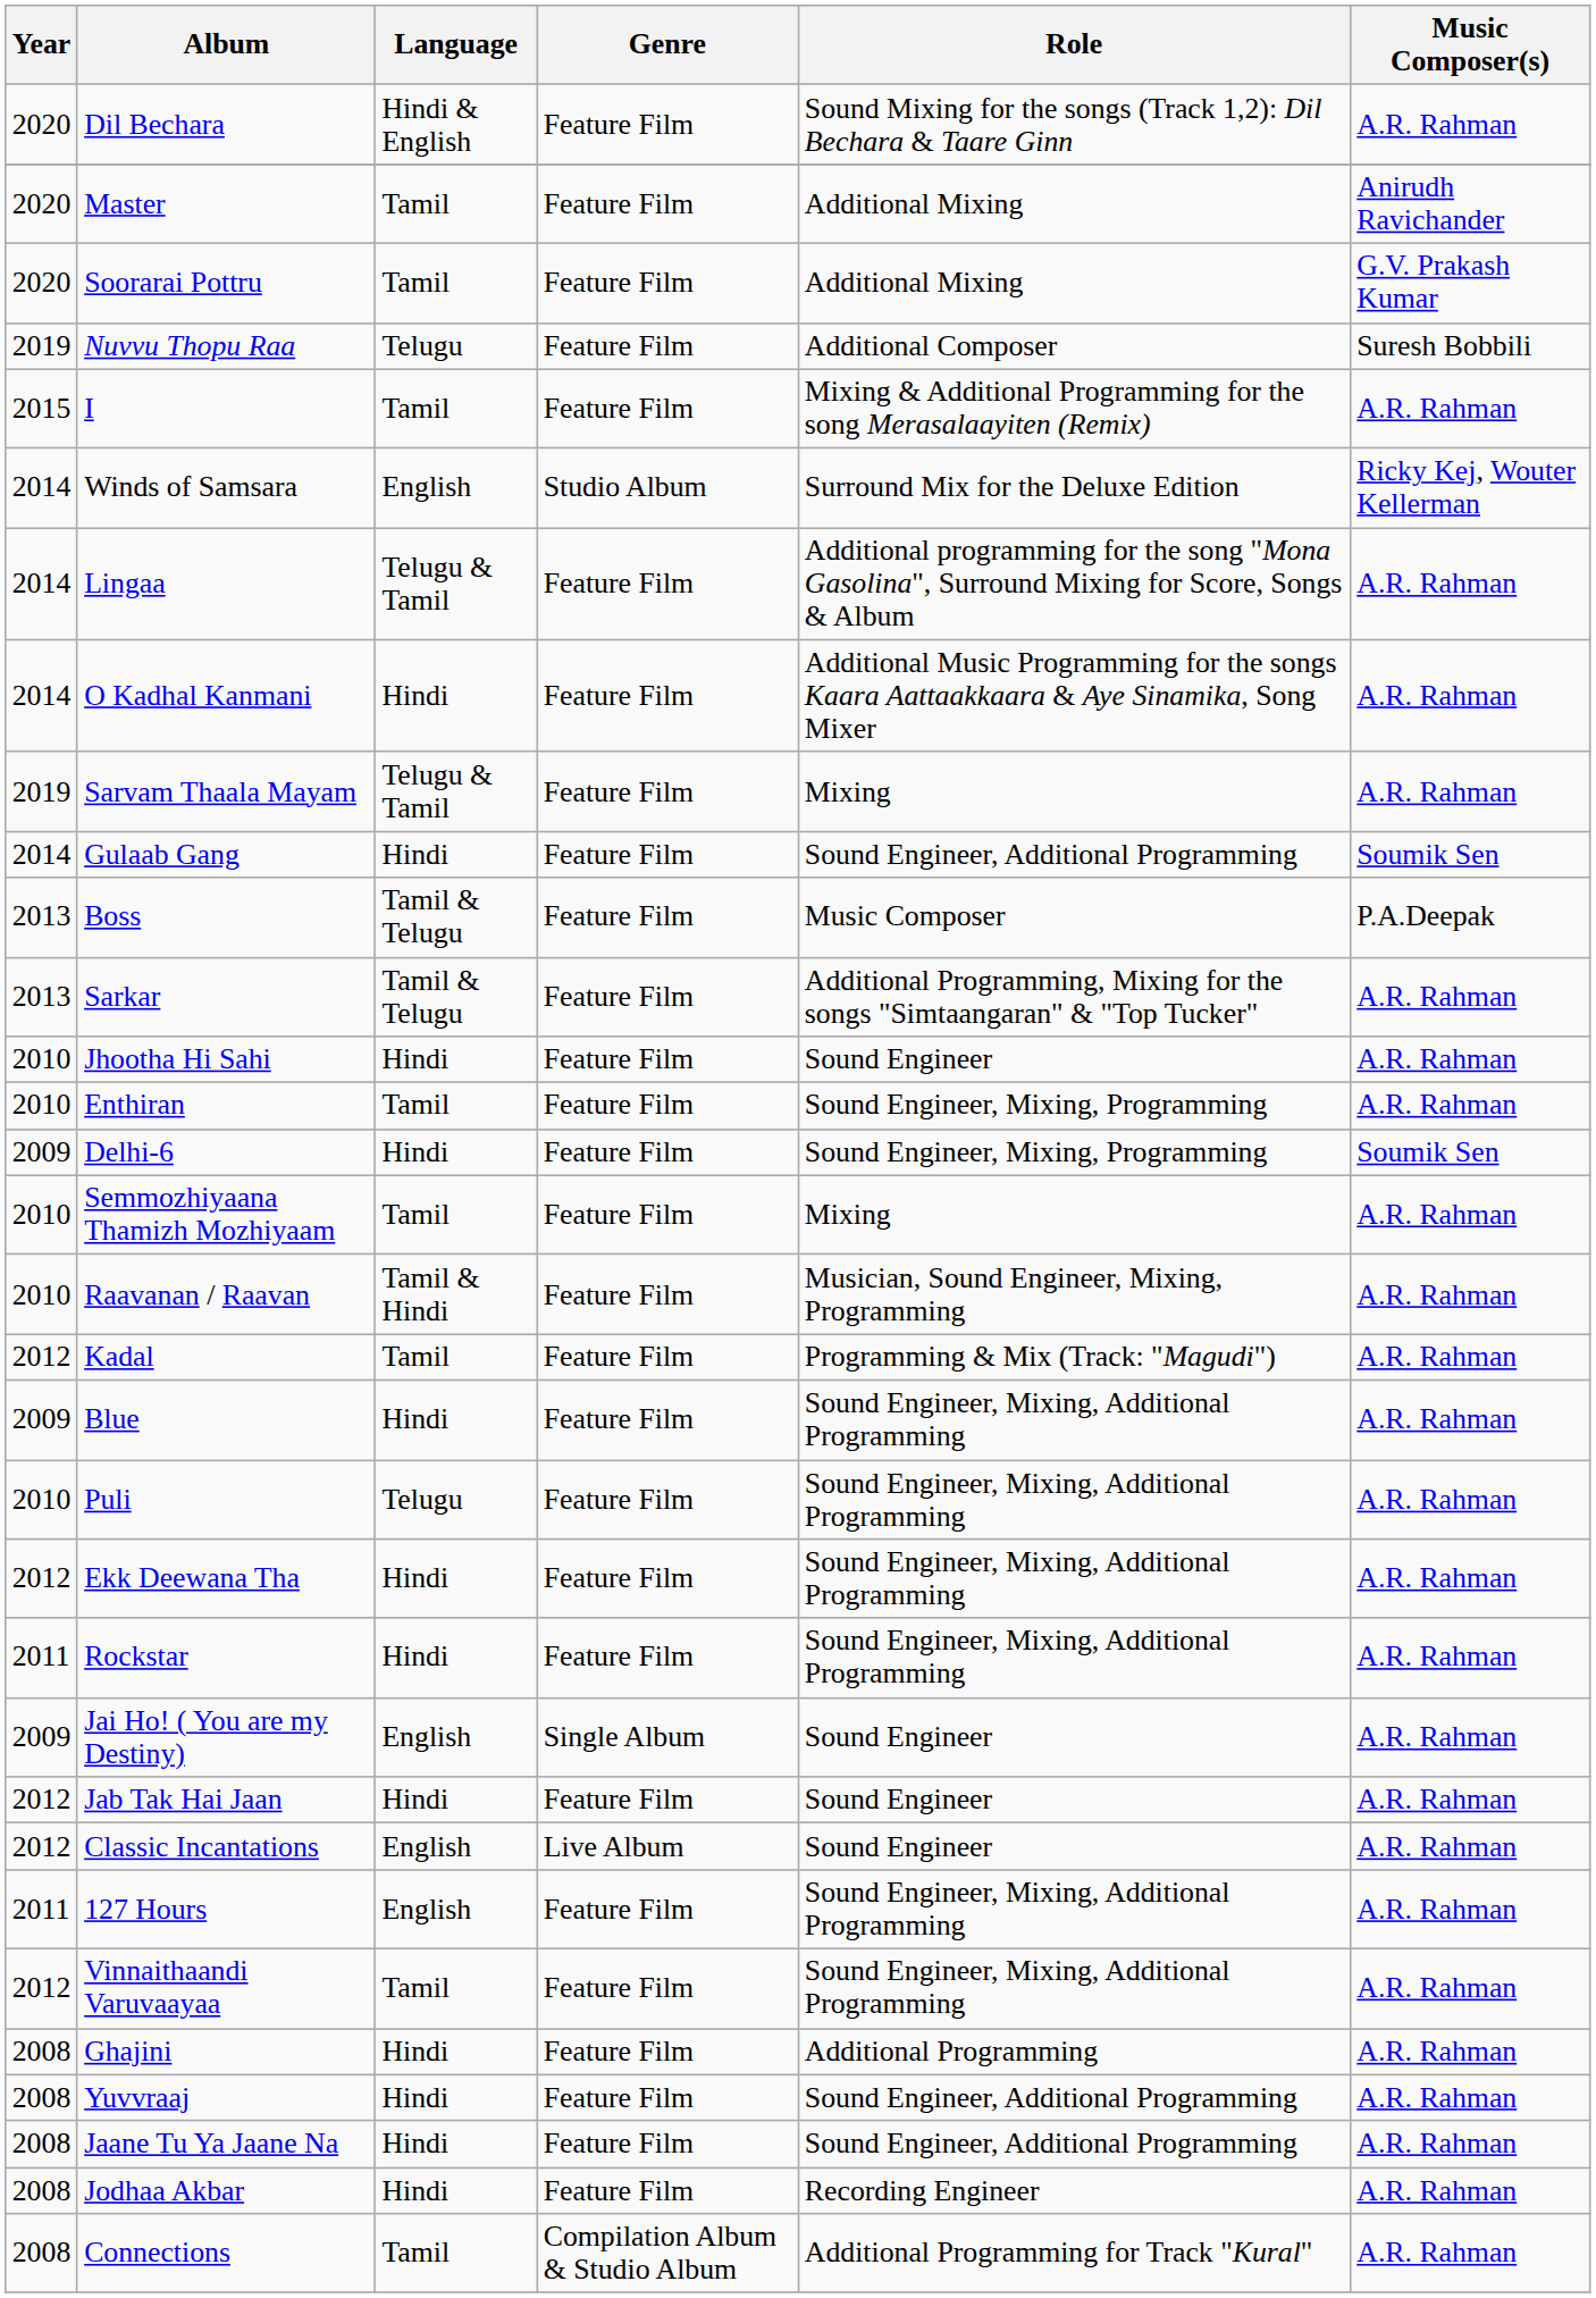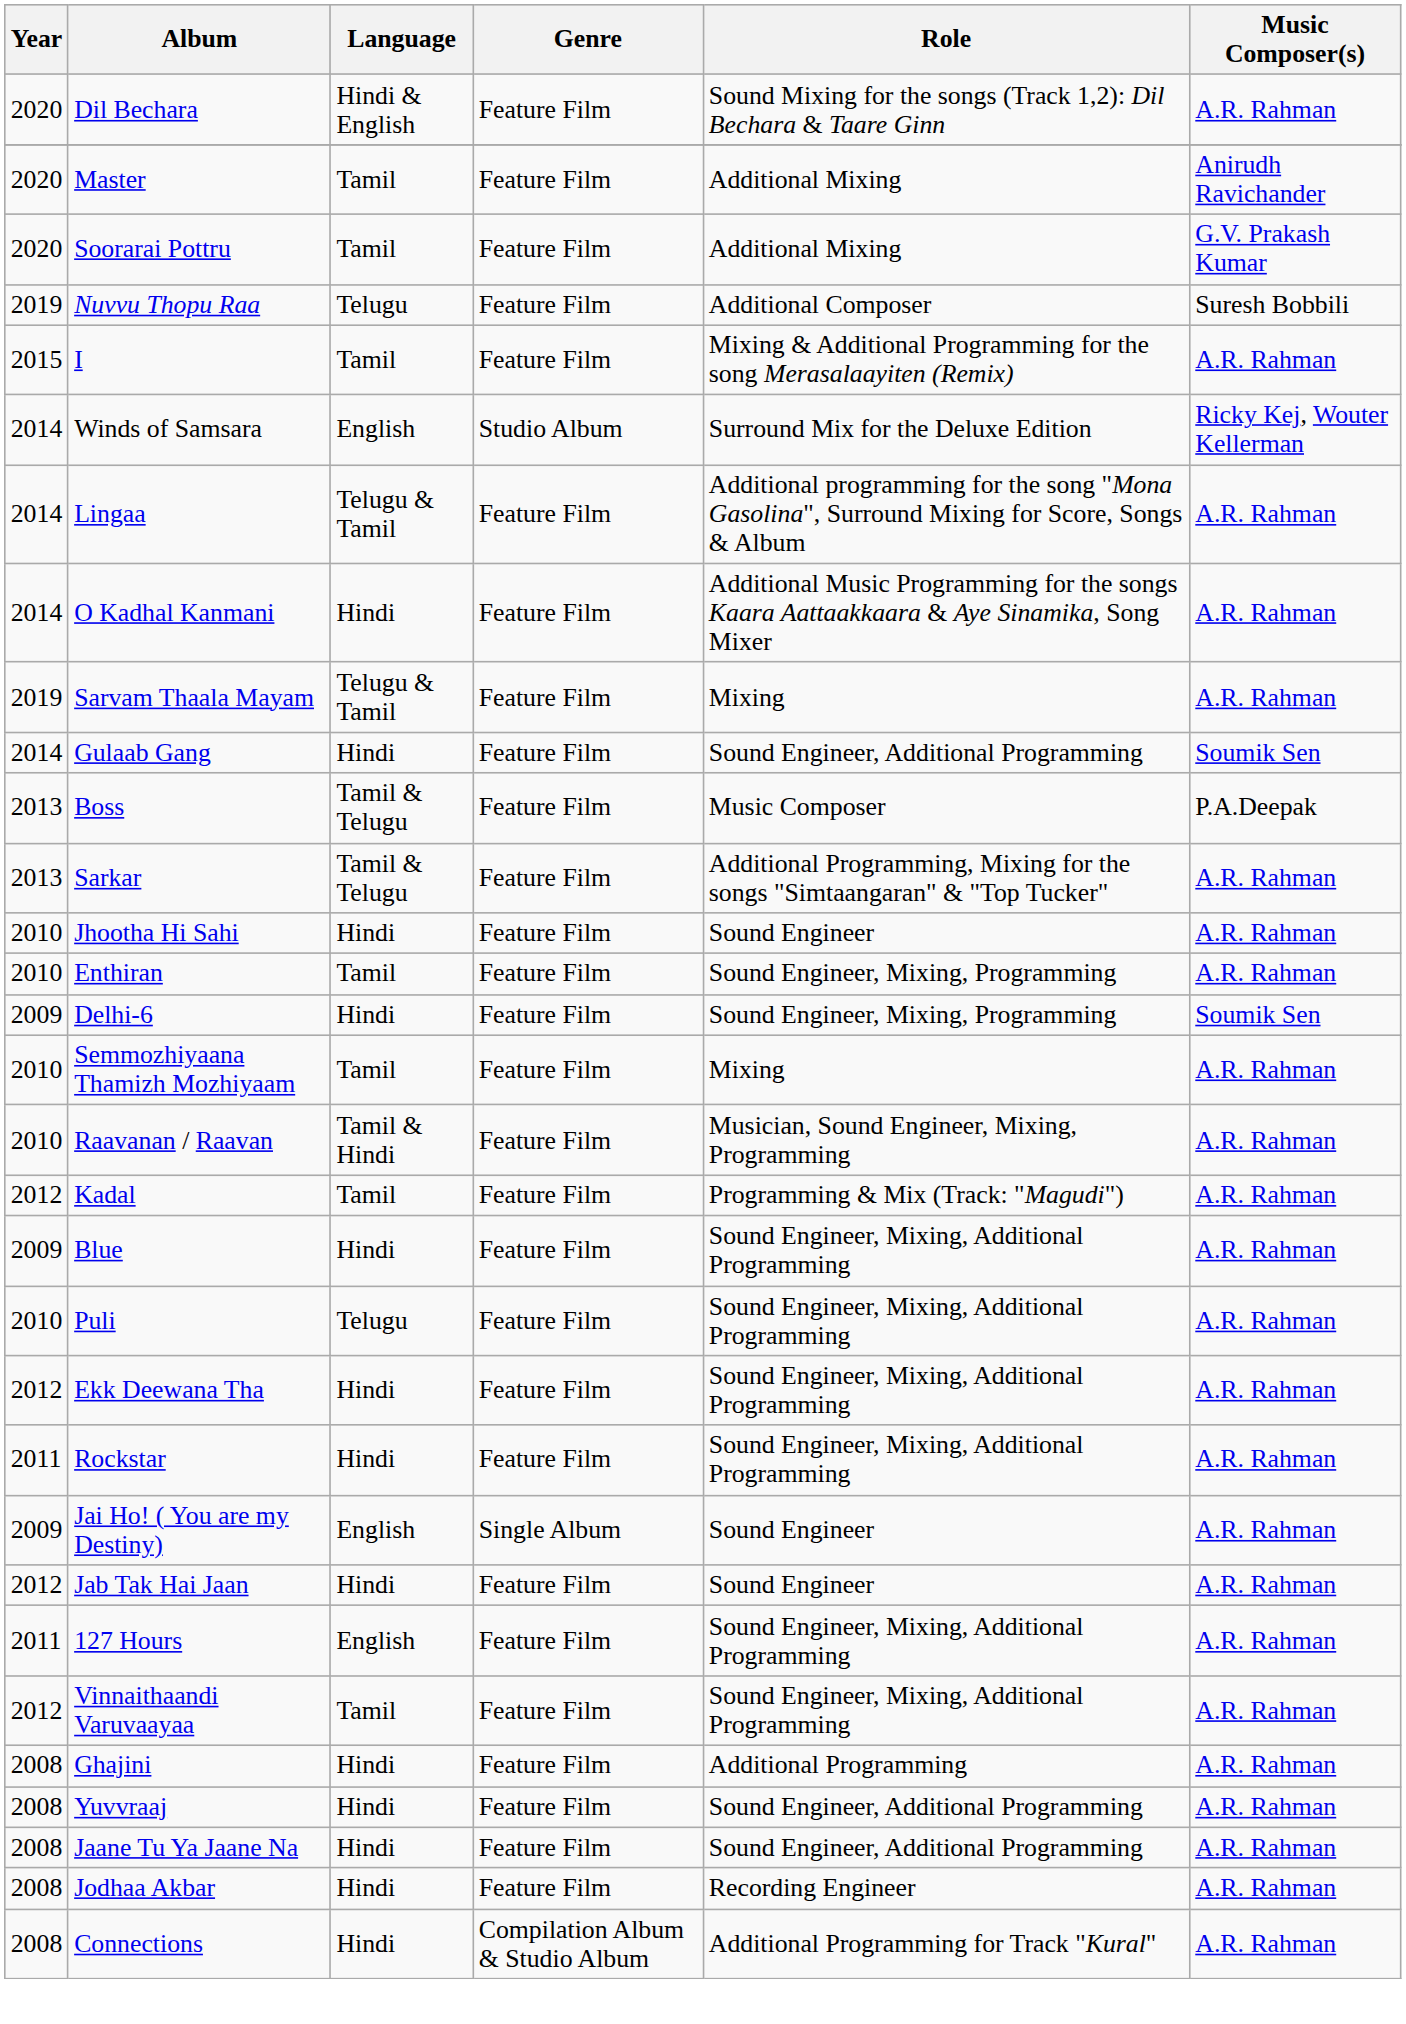- row: 2012 | Classic Incantations | English | Live Album | Sound Engineer | A.R. Rahman
Connections | Language: Tamil -> Hindi
